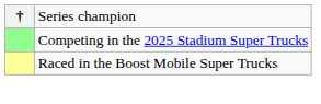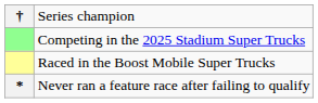+ row: * | Never ran a feature race after failing to qualify
